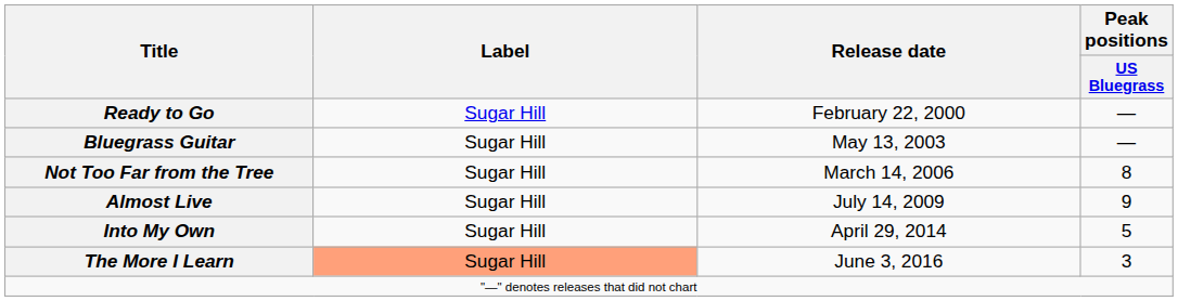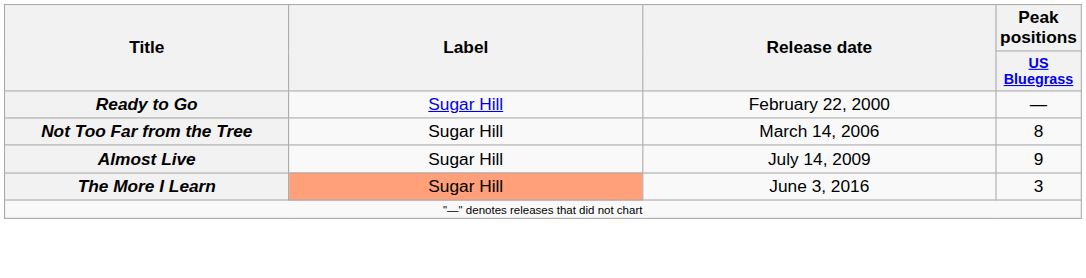- row: Bluegrass Guitar | Sugar Hill | May 13, 2003 | —
- row: Into My Own | Sugar Hill | April 29, 2014 | 5
